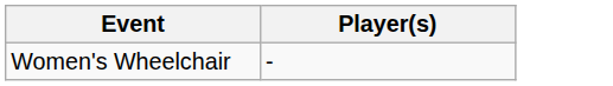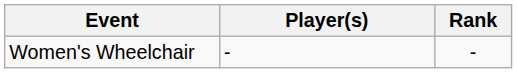+ column: Rank | -
